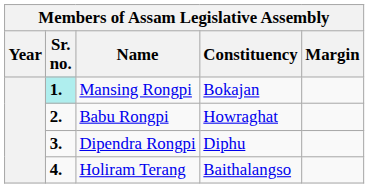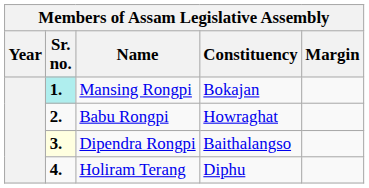Dipendra Rongpi | Sr. no.: no background -> lightyellow background
Dipendra Rongpi | Constituency: Diphu -> Baithalangso
Holiram Terang | Constituency: Baithalangso -> Diphu
